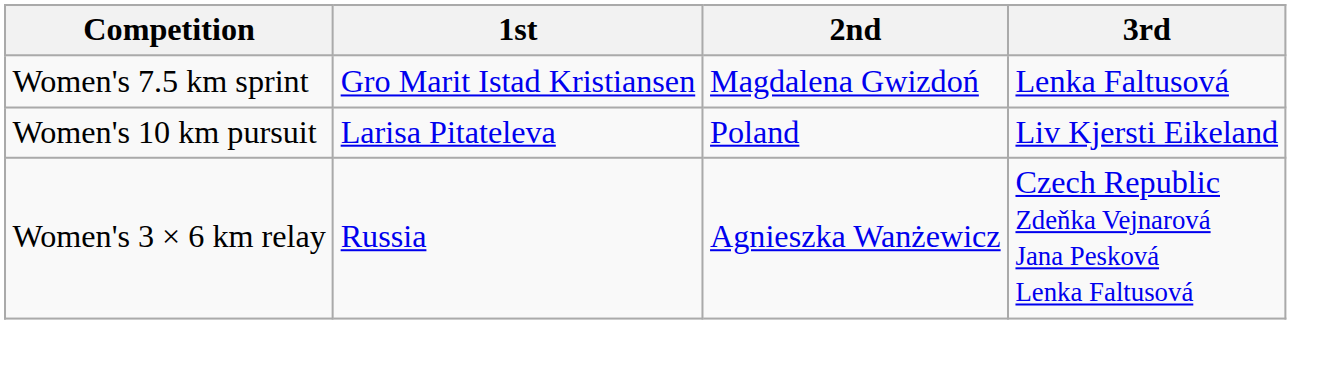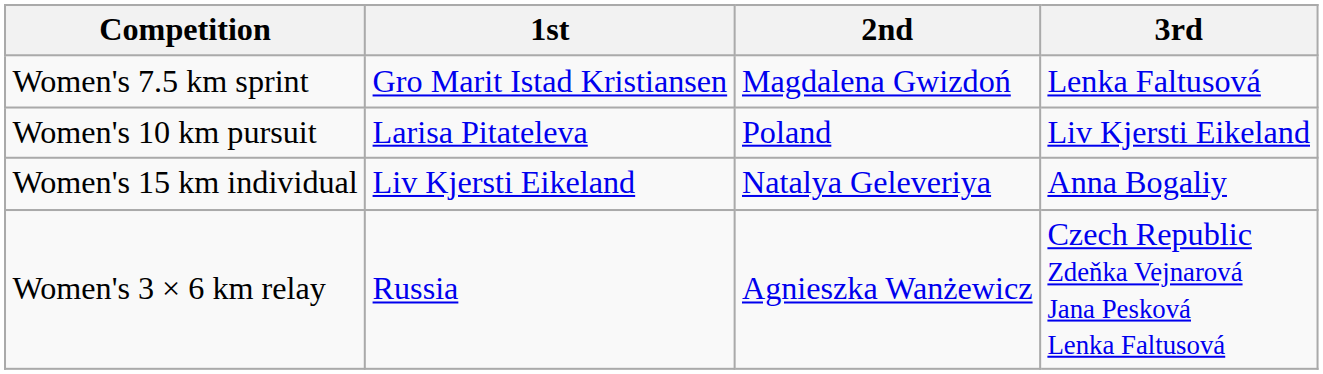+ row: Women's 15 km individual | Liv Kjersti Eikeland | Natalya Geleveriya | Anna Bogaliy
